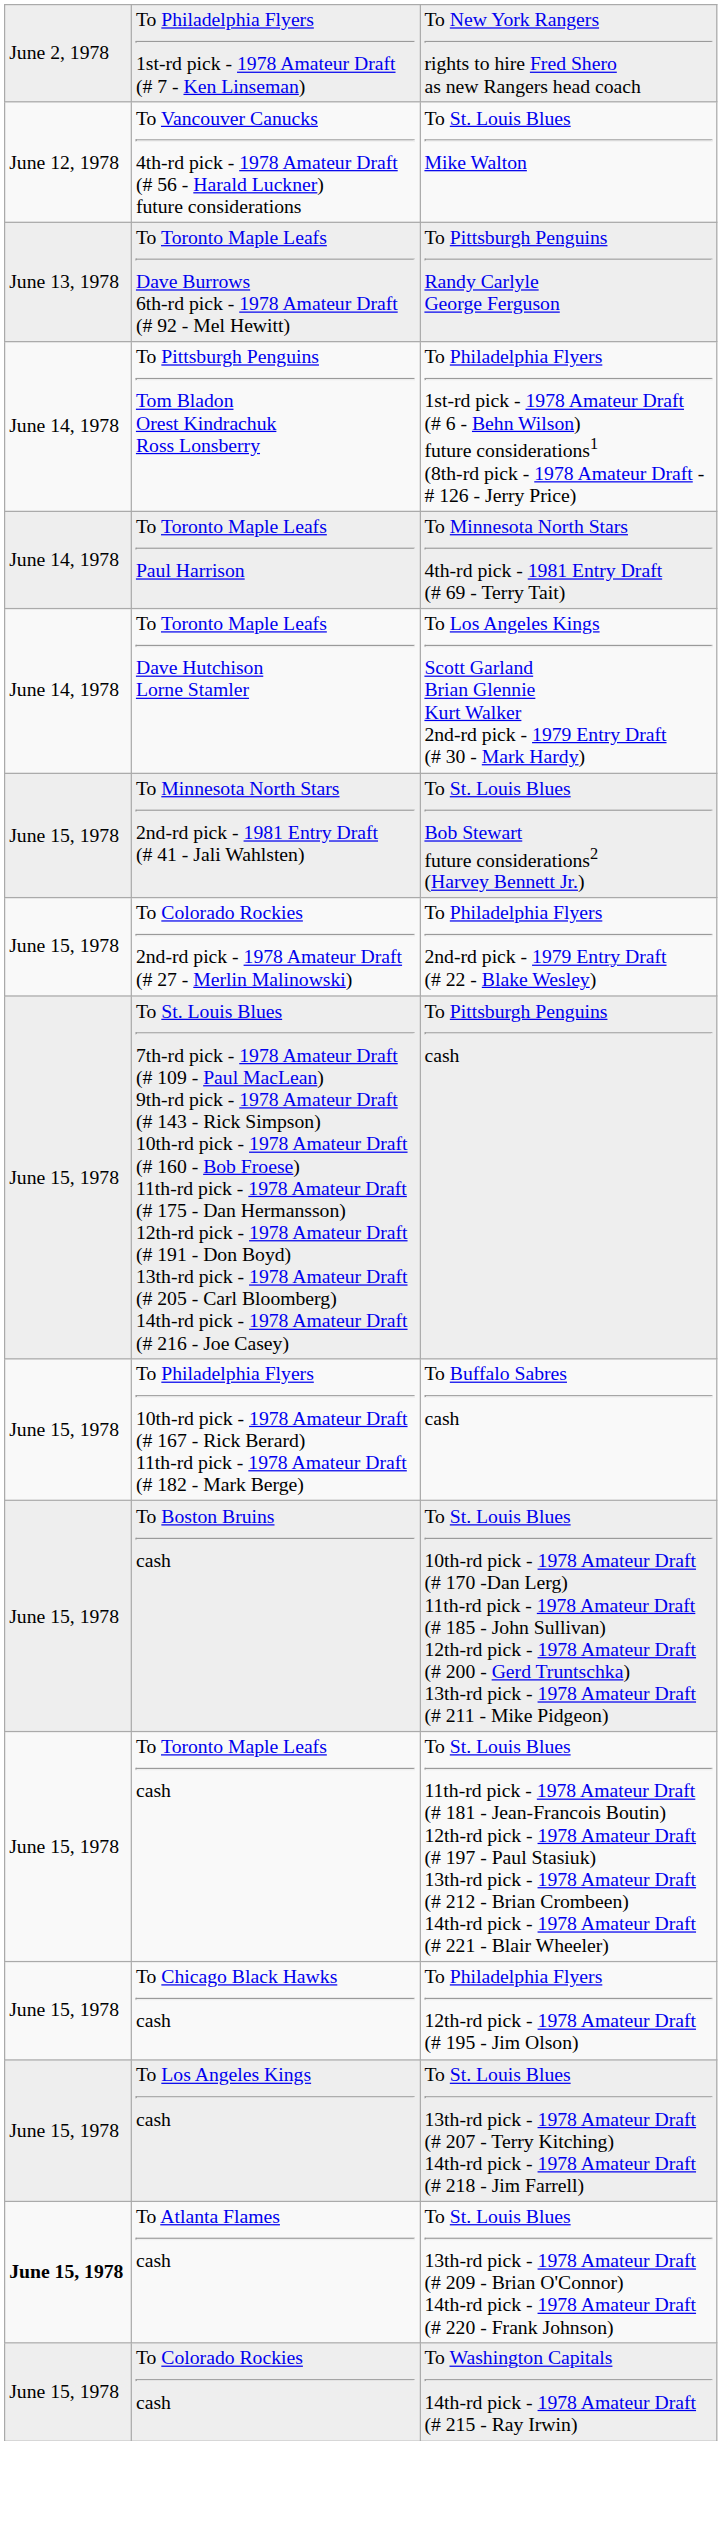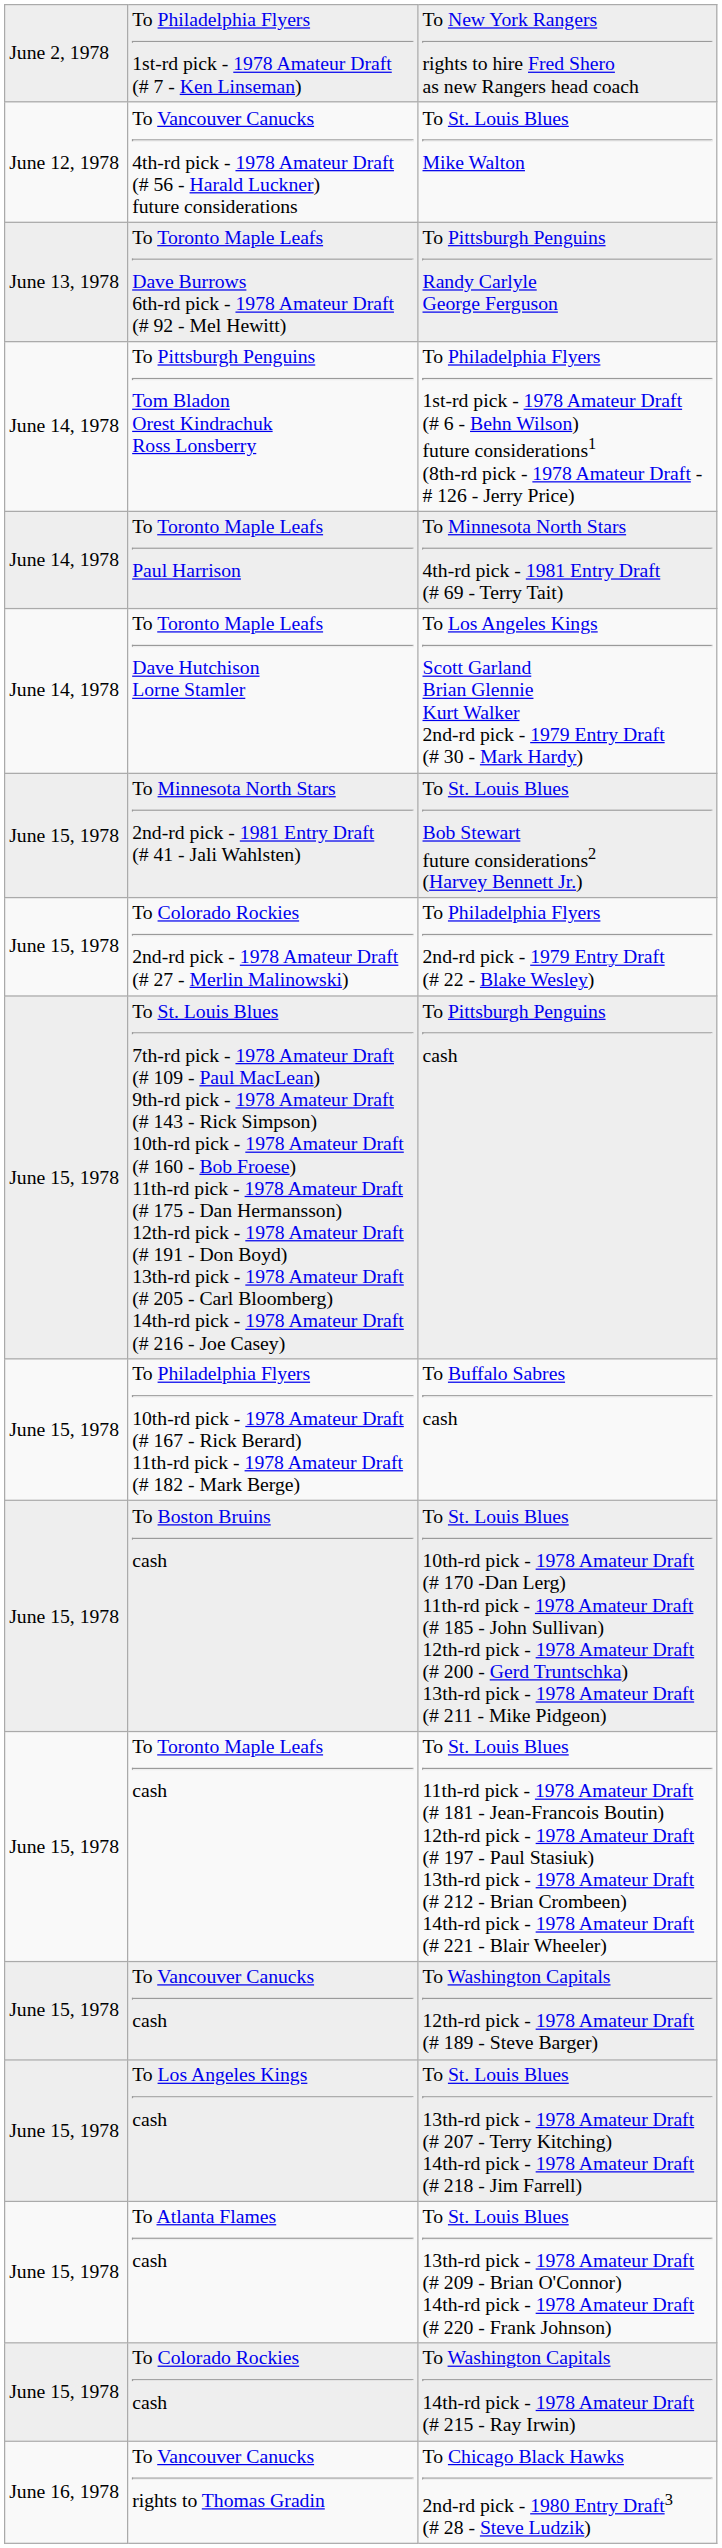+ row: June 15, 1978 | To Vancouver Canucks cash | To Washington Capitals 12th-rd pick - 1978 Amateur Draft (# 189 - Steve Barger)
- row: June 15, 1978 | To Chicago Black Hawks cash | To Philadelphia Flyers 12th-rd pick - 1978 Amateur Draft (# 195 - Jim Olson)
To Atlanta Flames cash | column 1: bold -> normal
+ row: June 16, 1978 | To Vancouver Canucks rights to Thomas Gradin | To Chicago Black Hawks 2nd-rd pick - 1980 Entry Draft3 (# 28 - Steve Ludzik)
